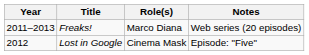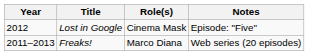rows swapped: Freaks! <-> Lost in Google
